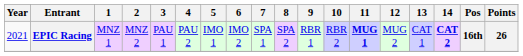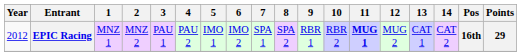EPIC Racing | Year: 2021 -> 2012
EPIC Racing | 14: bold -> normal
EPIC Racing | Points: 26 -> 29
